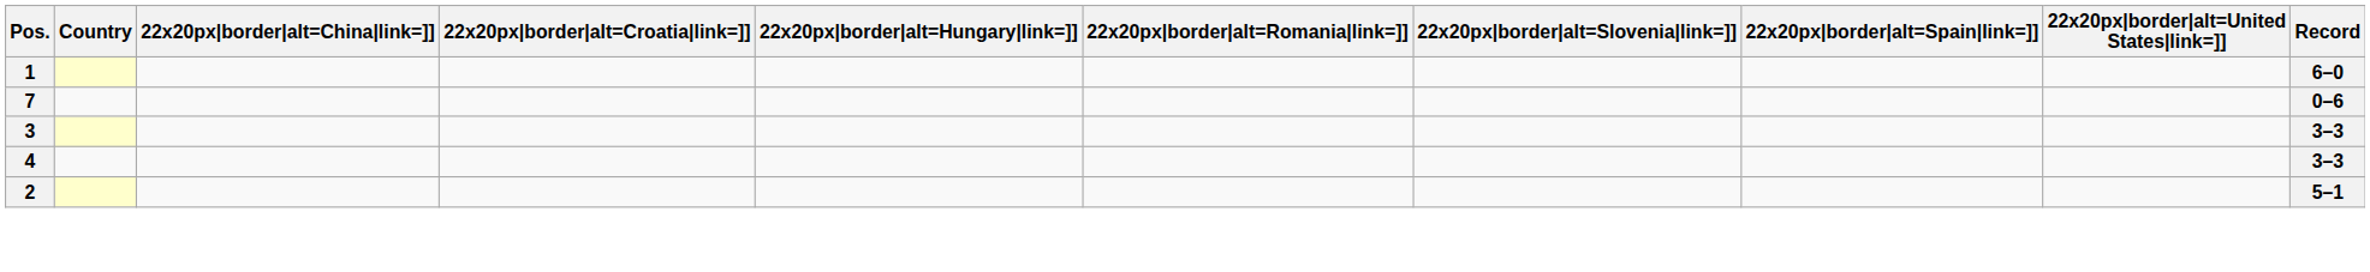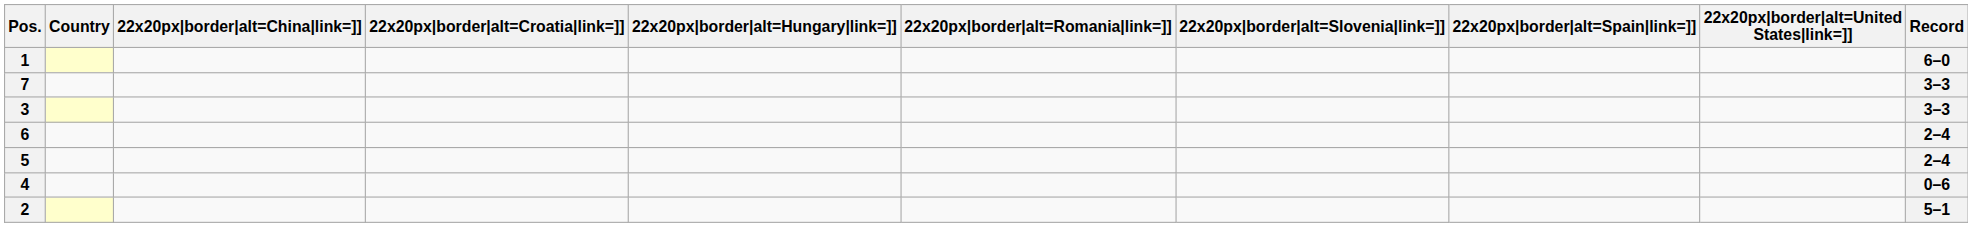7 | Record: 0–6 -> 3–3
+ row: 6 | 2–4
+ row: 5 | 2–4
4 | Record: 3–3 -> 0–6
